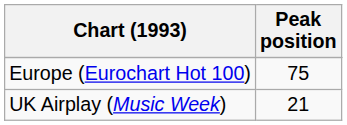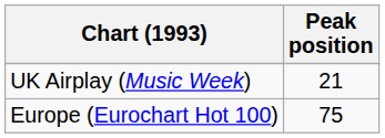rows swapped: UK Airplay (Music Week) <-> Europe (Eurochart Hot 100)
